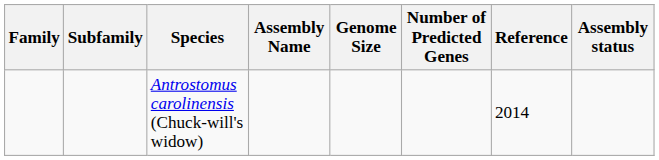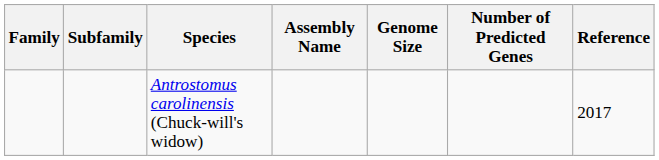- column: Assembly status
Antrostomus carolinensis (Chuck-will's widow) | Reference: 2014 -> 2017
